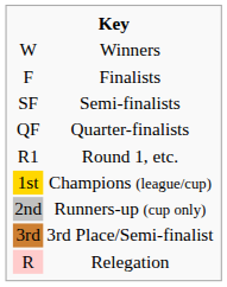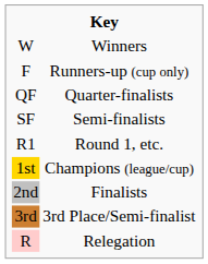F | column 2: Finalists -> Runners-up (cup only)
rows swapped: SF <-> QF
2nd | column 2: Runners-up (cup only) -> Finalists
